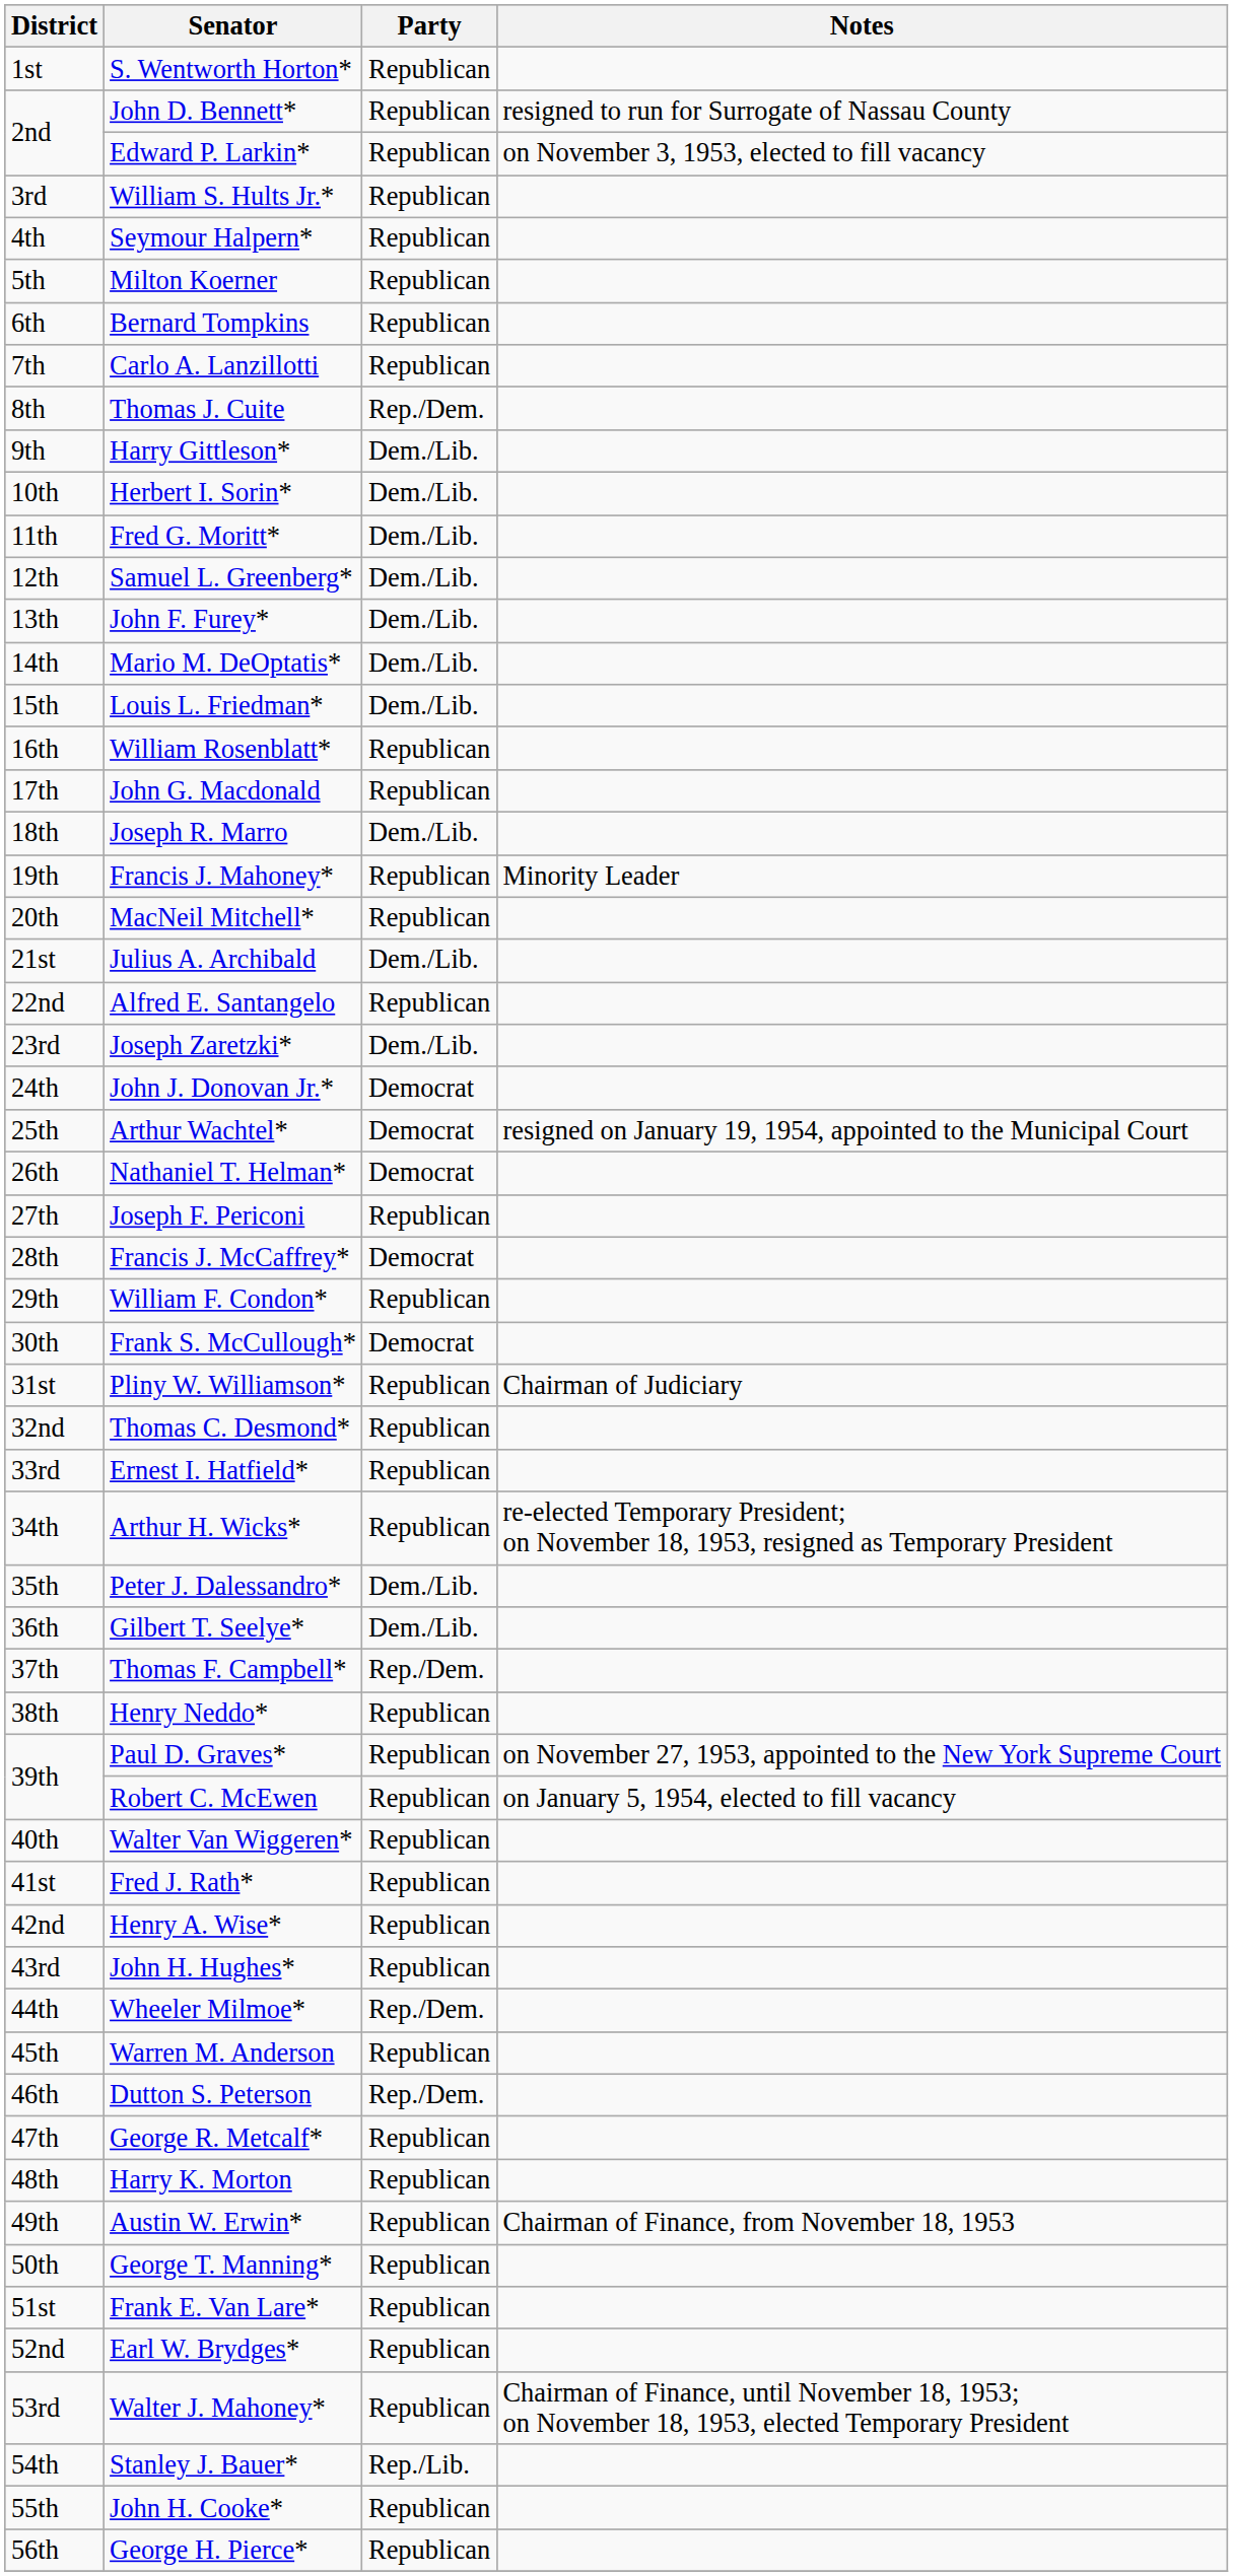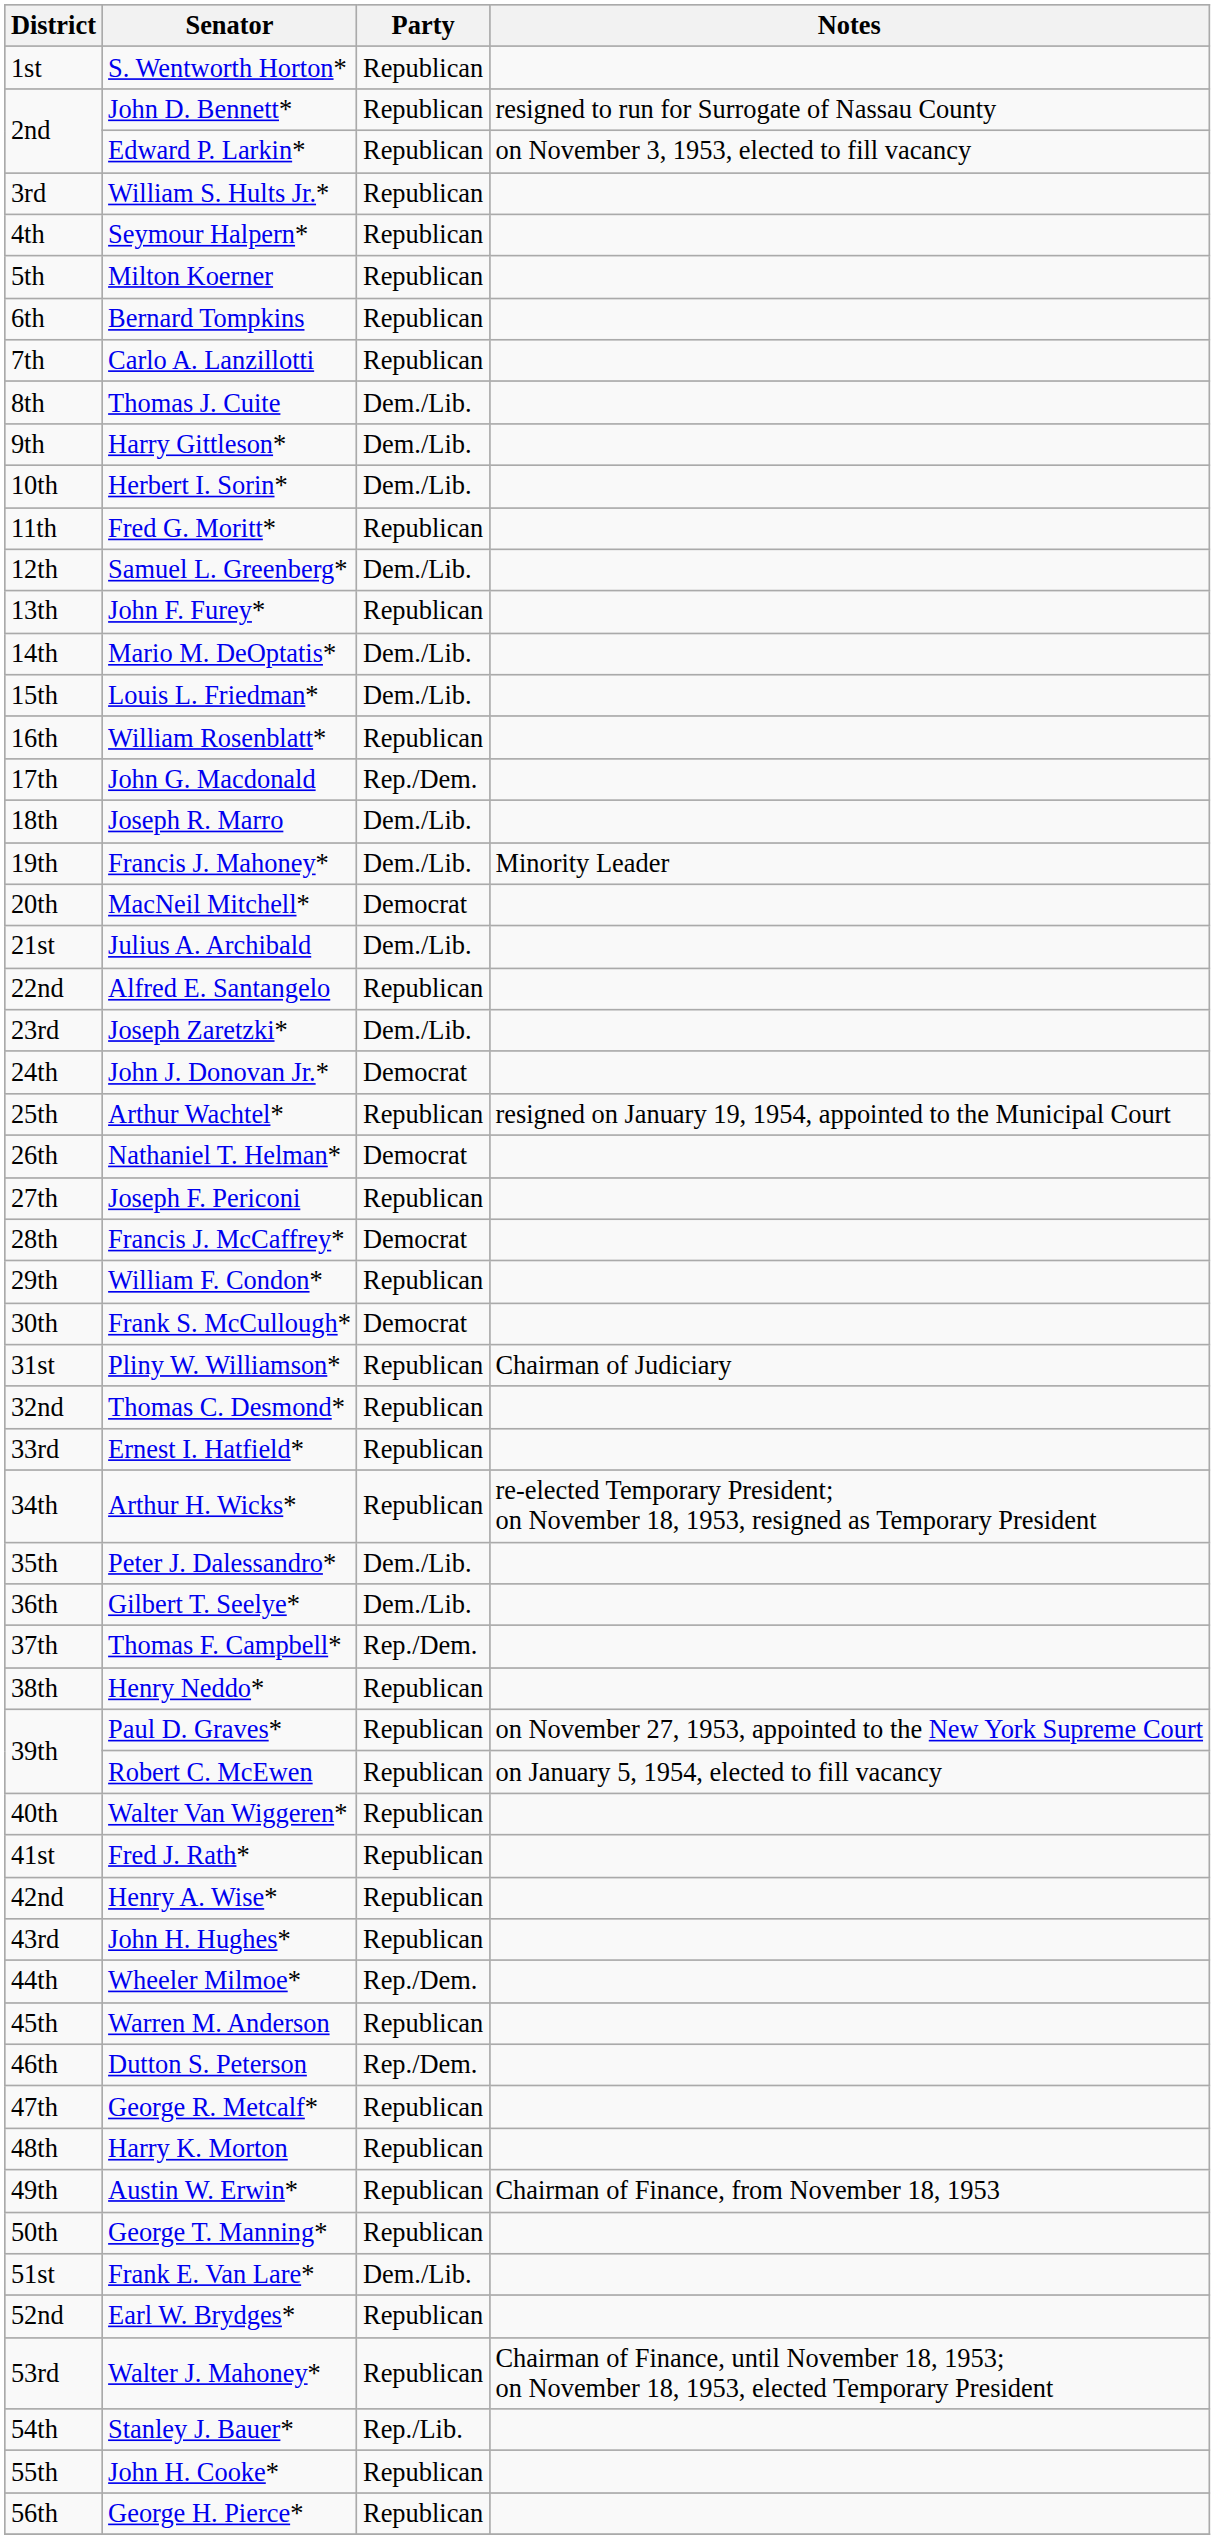Thomas J. Cuite | Party: Rep./Dem. -> Dem./Lib.
Fred G. Moritt* | Party: Dem./Lib. -> Republican
John F. Furey* | Party: Dem./Lib. -> Republican
John G. Macdonald | Party: Republican -> Rep./Dem.
Francis J. Mahoney* | Party: Republican -> Dem./Lib.
MacNeil Mitchell* | Party: Republican -> Democrat
Arthur Wachtel* | Party: Democrat -> Republican
Frank E. Van Lare* | Party: Republican -> Dem./Lib.
